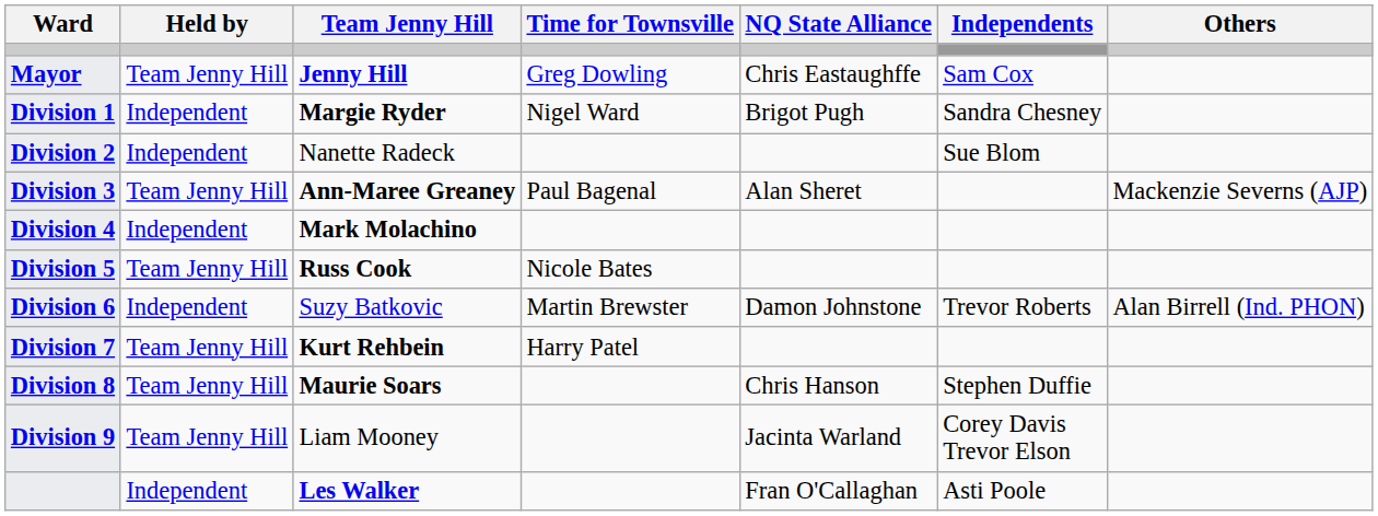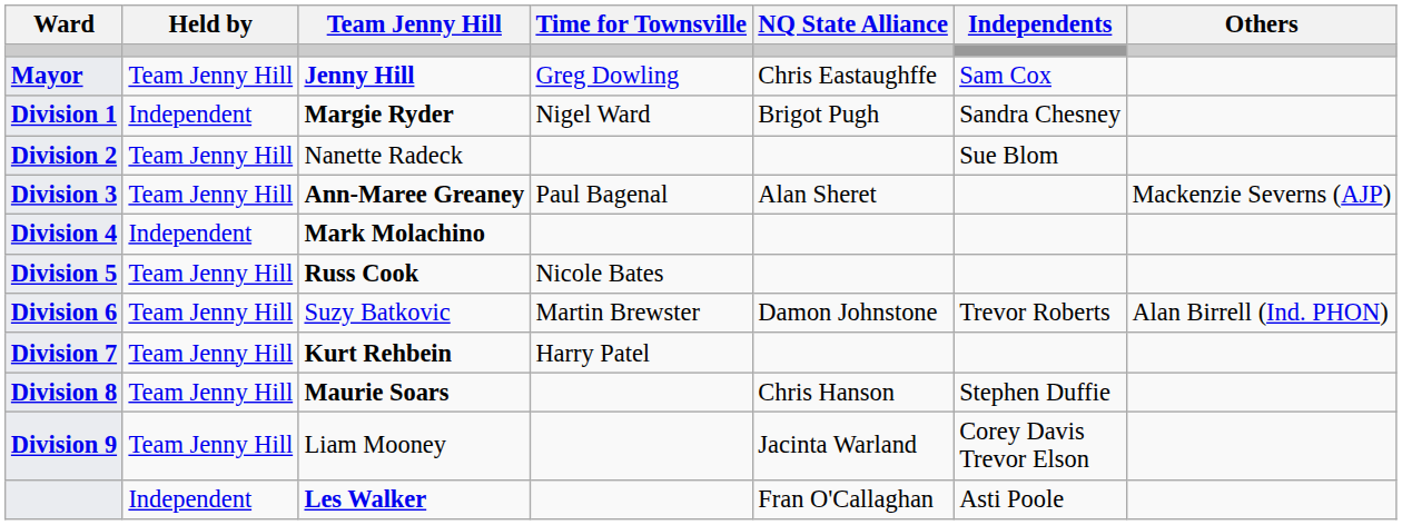Nanette Radeck | Held by: Independent -> Team Jenny Hill
Suzy Batkovic | Held by: Independent -> Team Jenny Hill
